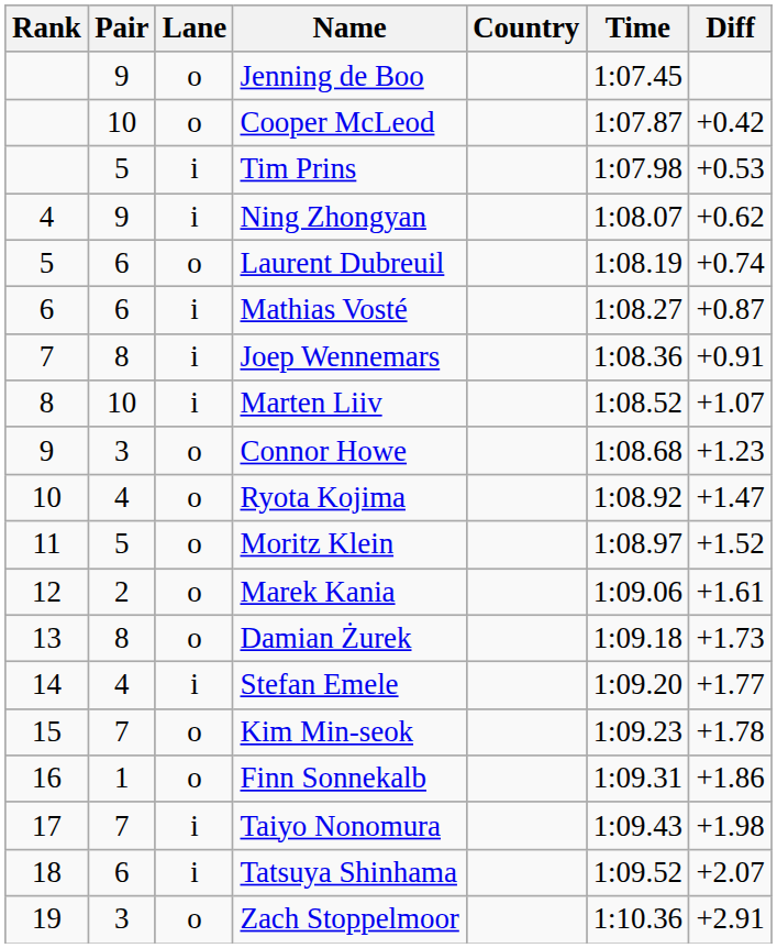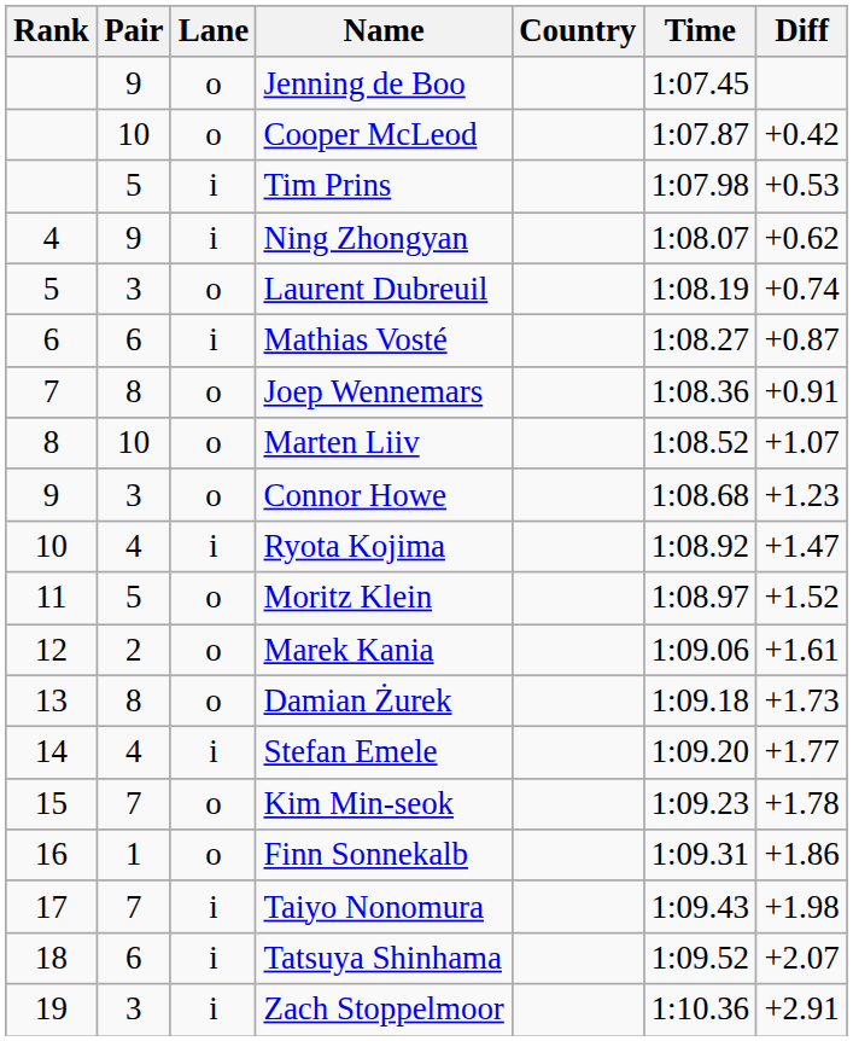Laurent Dubreuil | Pair: 6 -> 3
Joep Wennemars | Lane: i -> o
Marten Liiv | Lane: i -> o
Ryota Kojima | Lane: o -> i
Zach Stoppelmoor | Lane: o -> i
